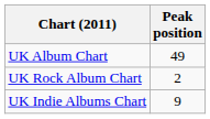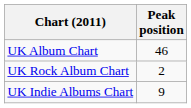UK Album Chart | Peak position: 49 -> 46
